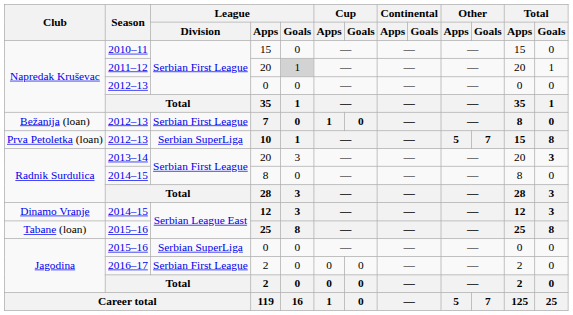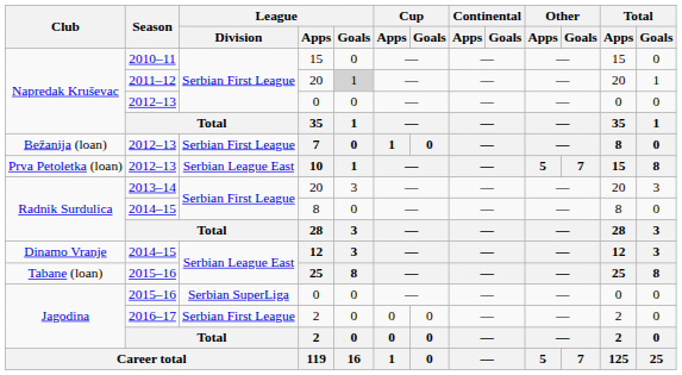10 | League / Division: Serbian SuperLiga -> Serbian League East
Radnik Surdulica / 20 | Total / Goals: bold -> normal
